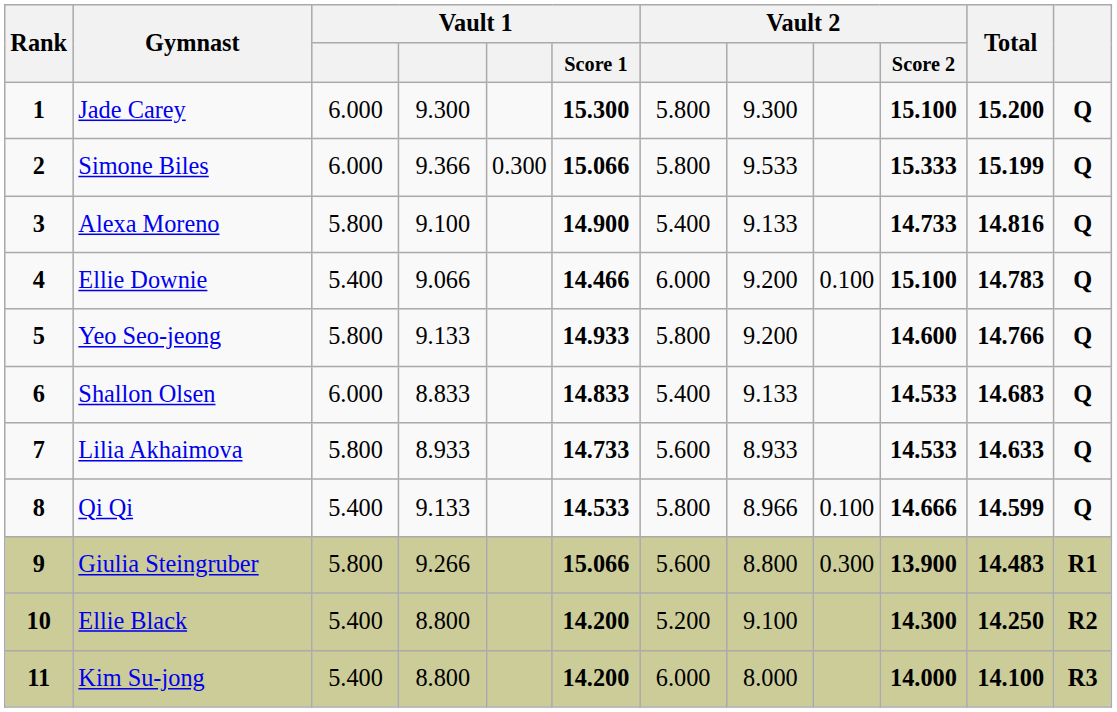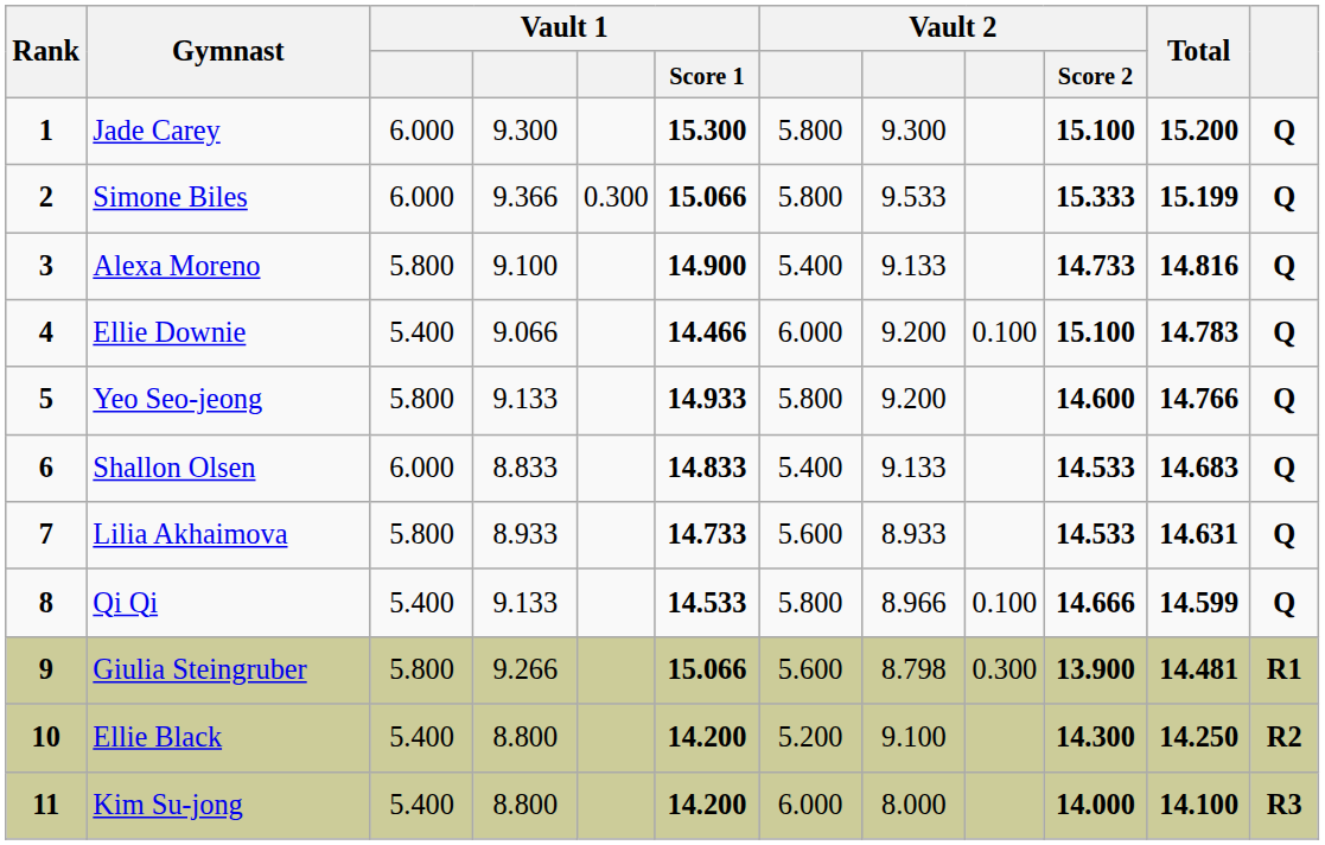Lilia Akhaimova | Total: 14.633 -> 14.631
Giulia Steingruber | column 8: 8.800 -> 8.798
Giulia Steingruber | Total: 14.483 -> 14.481
